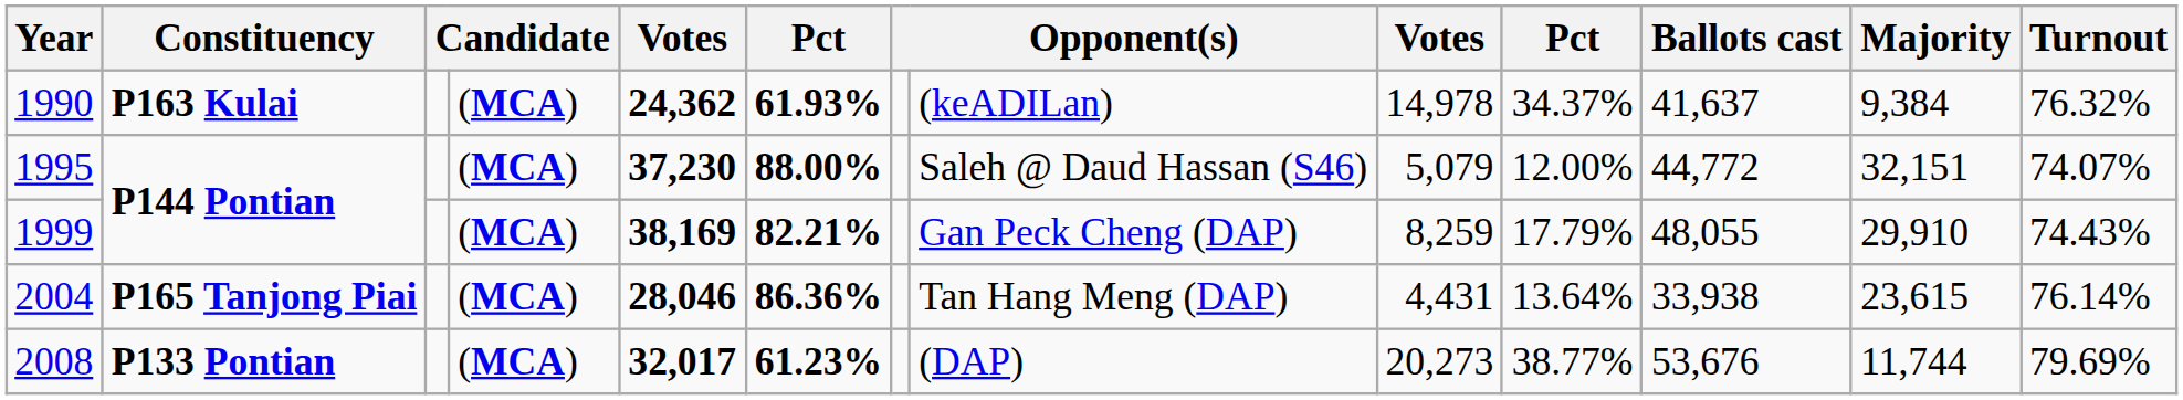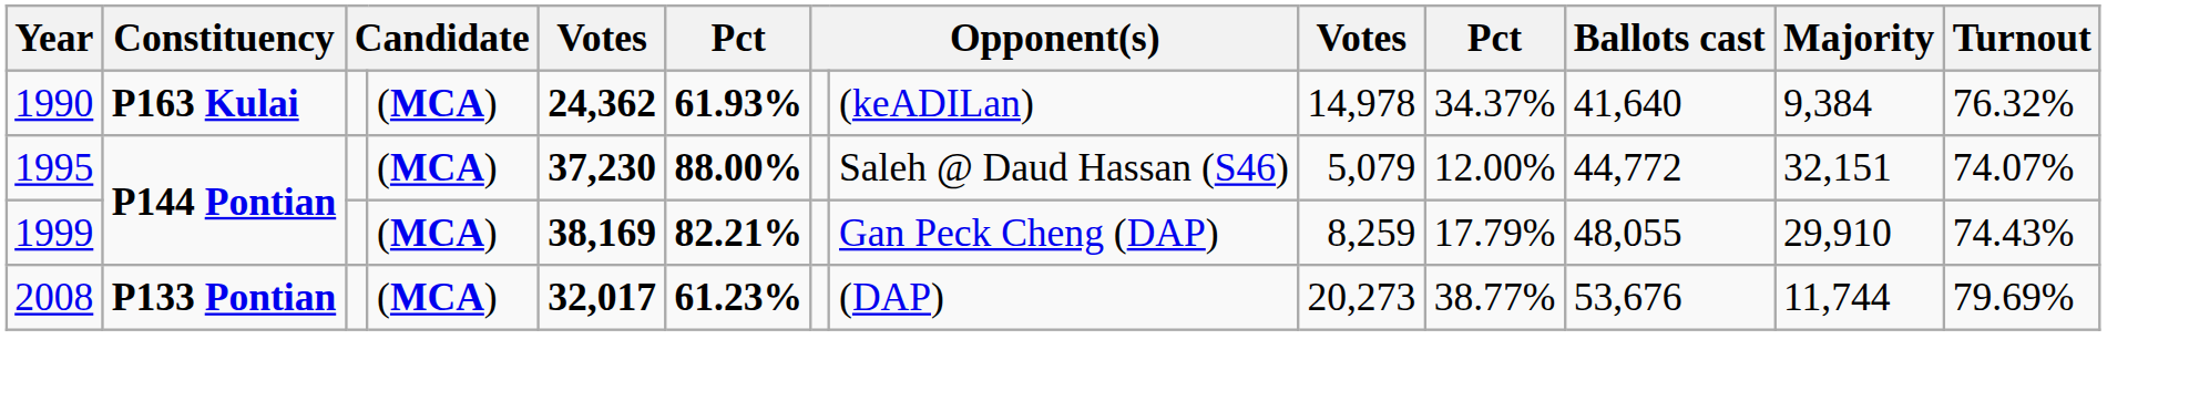1990 | Ballots cast: 41,637 -> 41,640
- row: 2004 | P165 Tanjong Piai | (MCA) | 28,046 | 86.36% | Tan Hang Meng (DAP) | 4,431 | 13.64% | 33,938 | 23,615 | 76.14%
